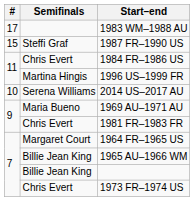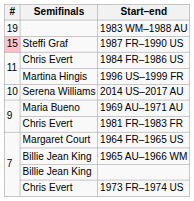1983 WM–1988 AU | #: 17 -> 19
1987 FR–1990 US | #: no background -> pink background
